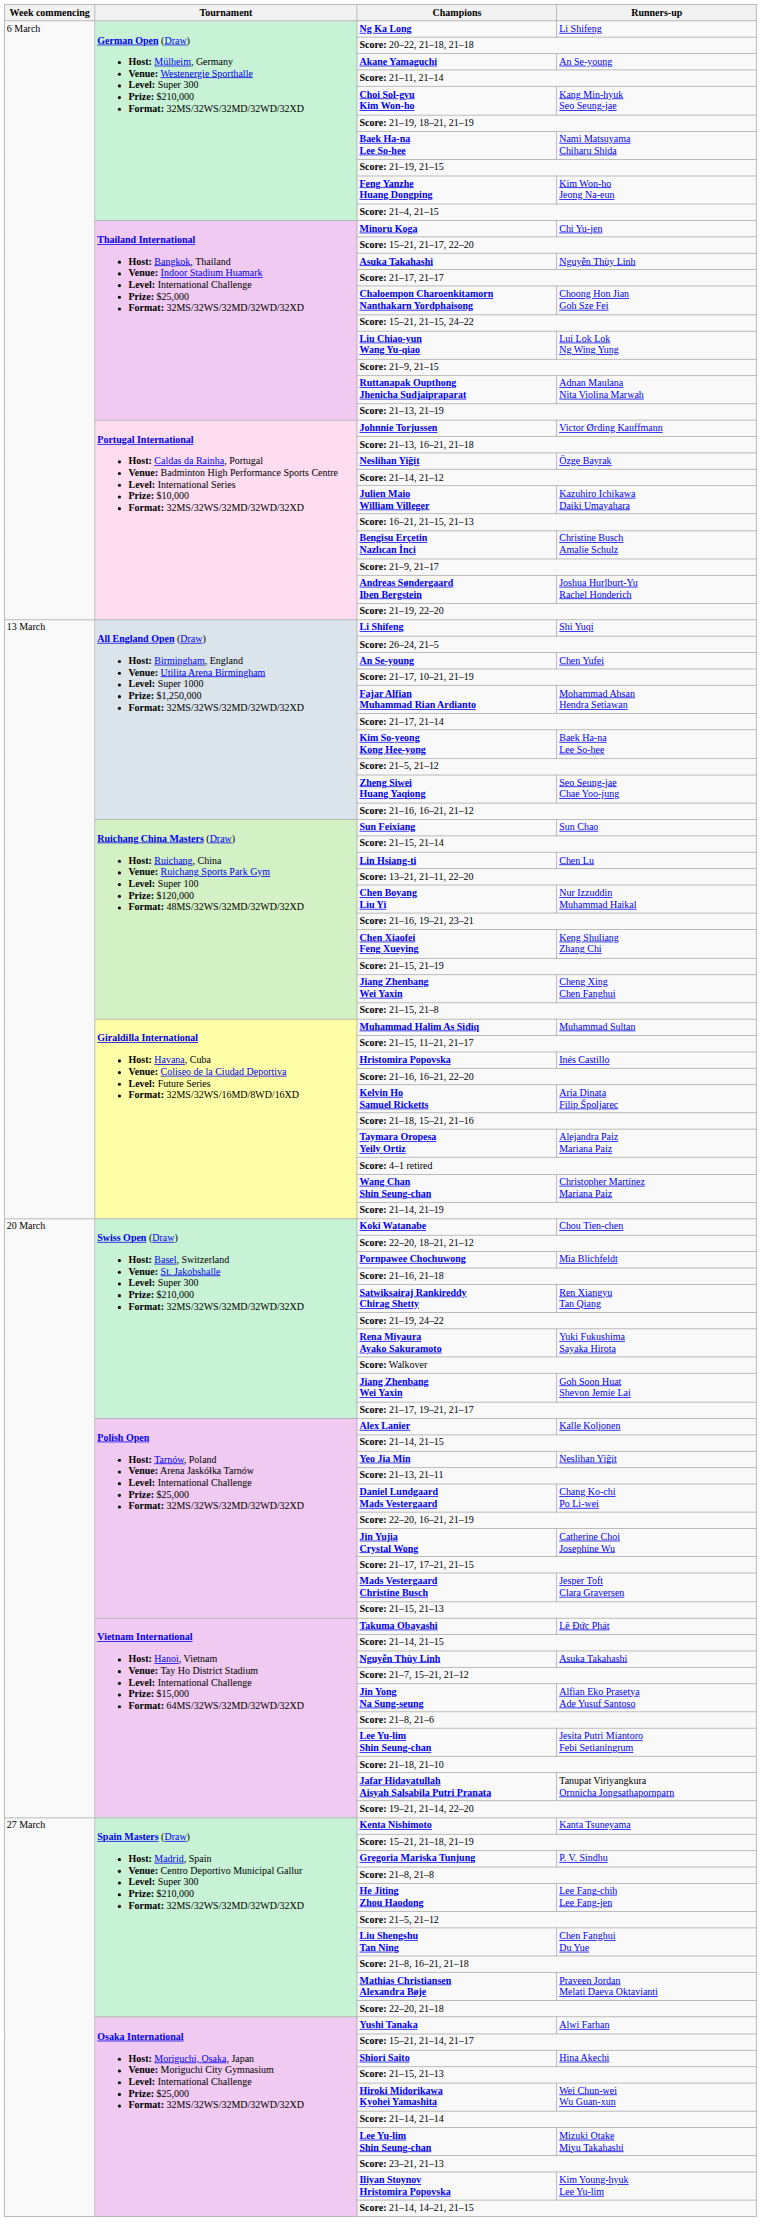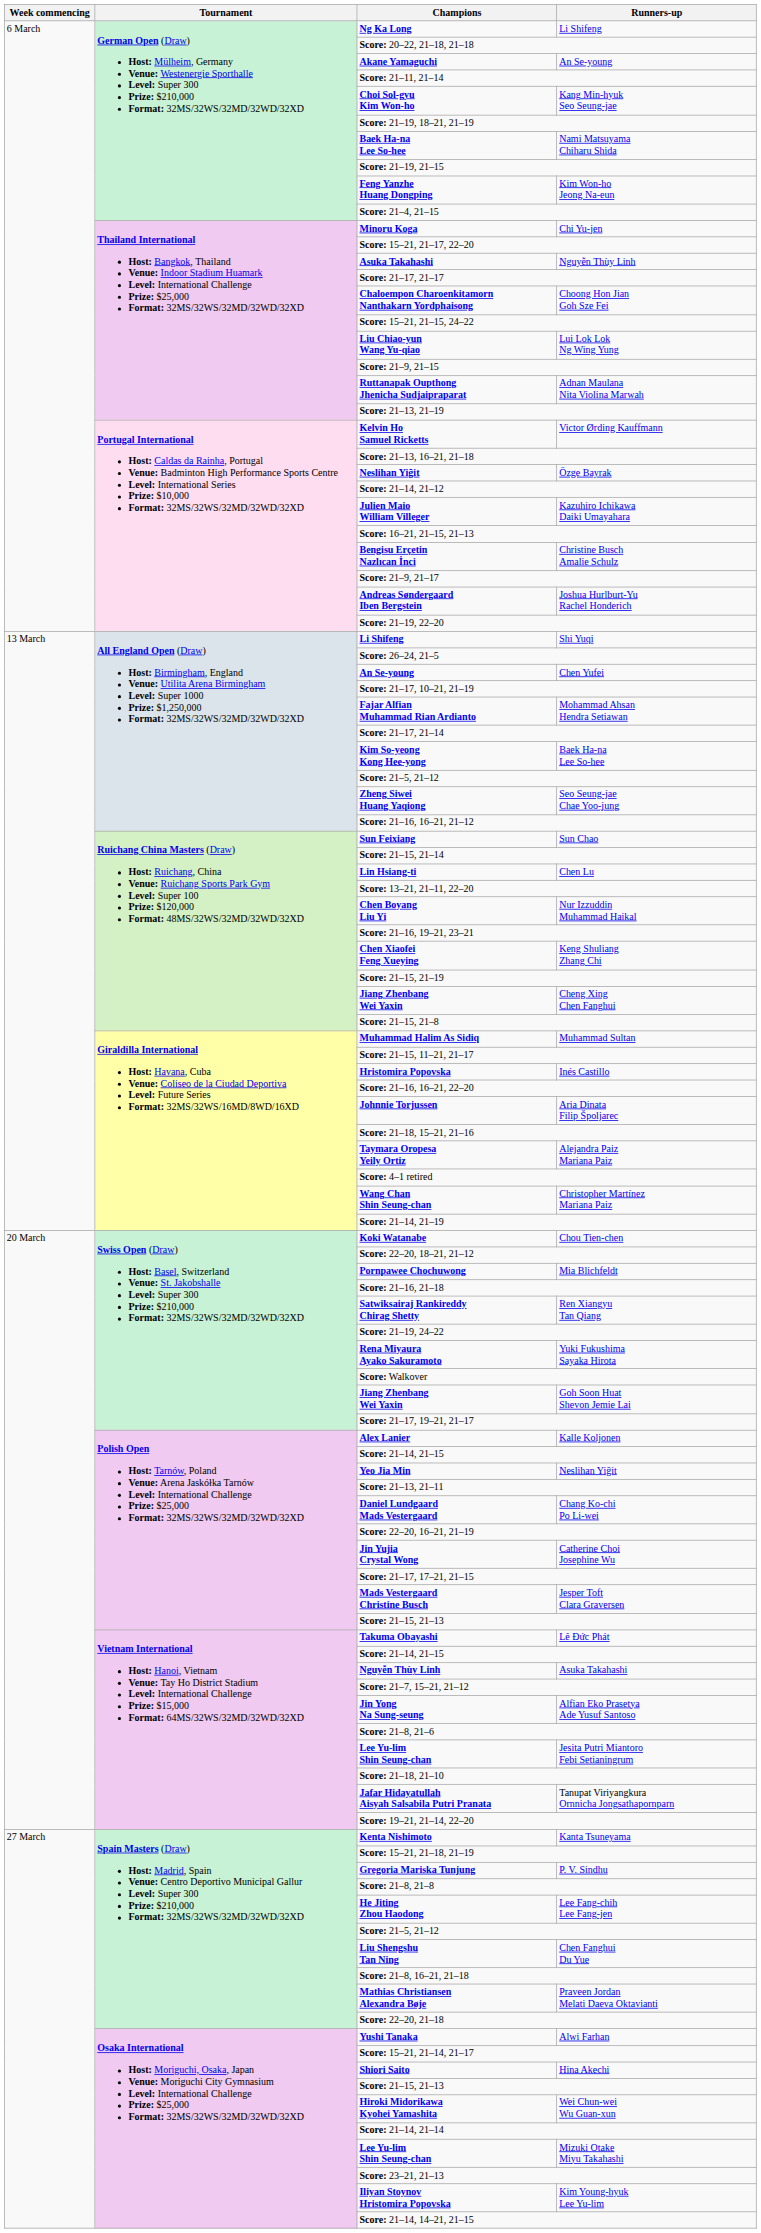Victor Ørding Kauffmann | Champions: Johnnie Torjussen -> Kelvin Ho Samuel Ricketts
Aria Dinata Filip Špoljarec | Champions: Kelvin Ho Samuel Ricketts -> Johnnie Torjussen
